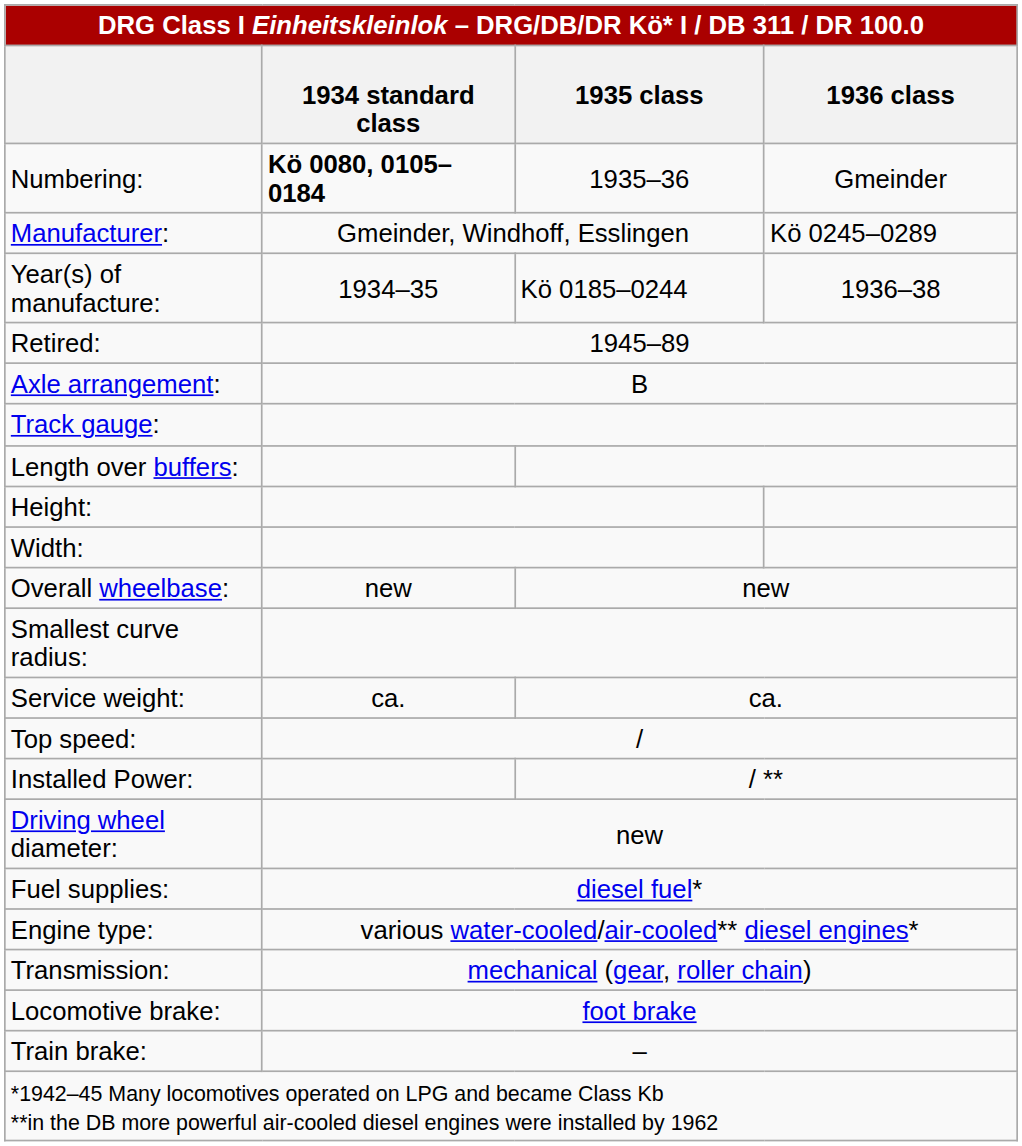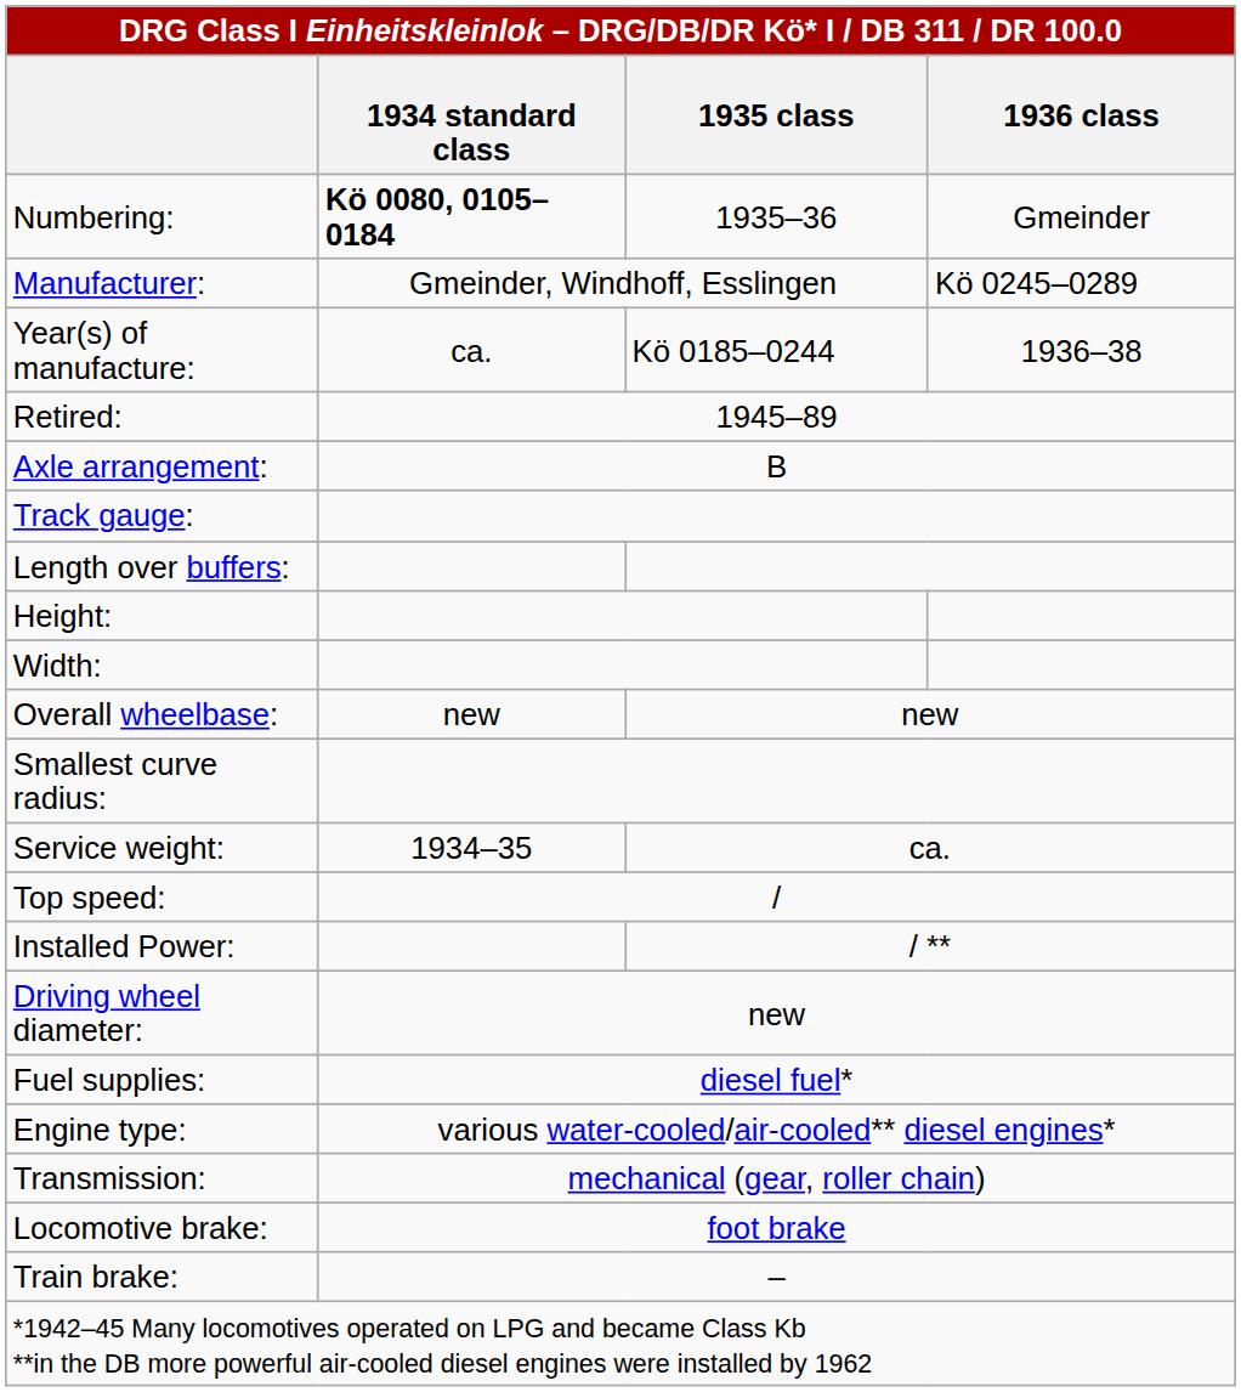Year(s) of manufacture: | 1934 standard class: 1934–35 -> ca.
Service weight: | 1934 standard class: ca. -> 1934–35
